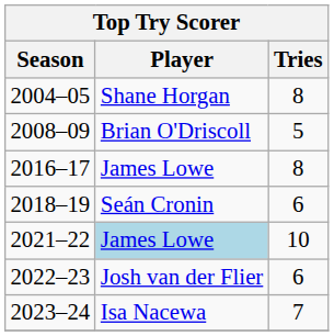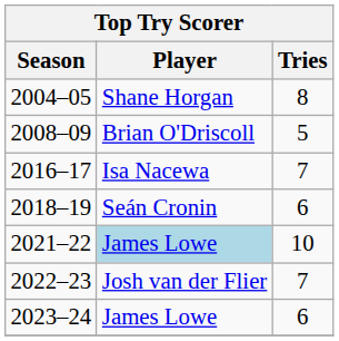2016–17 | Player: James Lowe -> Isa Nacewa
2016–17 | Tries: 8 -> 7
2022–23 | Tries: 6 -> 7
2023–24 | Player: Isa Nacewa -> James Lowe
2023–24 | Tries: 7 -> 6
